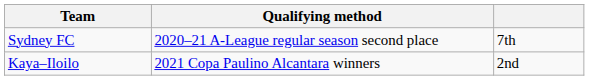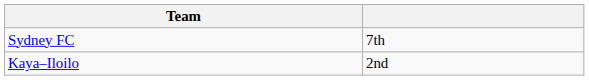- column: Qualifying method | 2020–21 A-League regular season second place | 2021 Copa Paulino Alcantara winners
